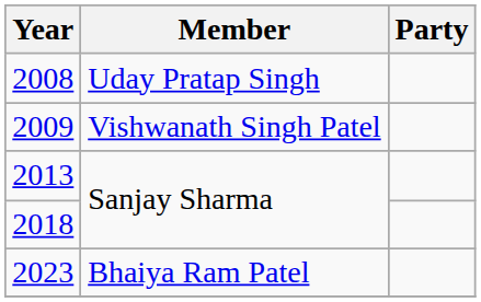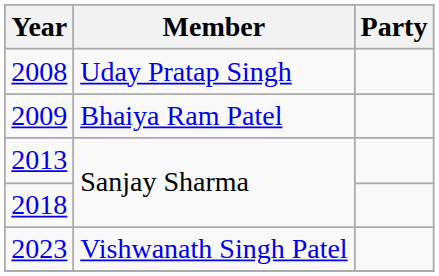2009 | Member: Vishwanath Singh Patel -> Bhaiya Ram Patel
2023 | Member: Bhaiya Ram Patel -> Vishwanath Singh Patel
